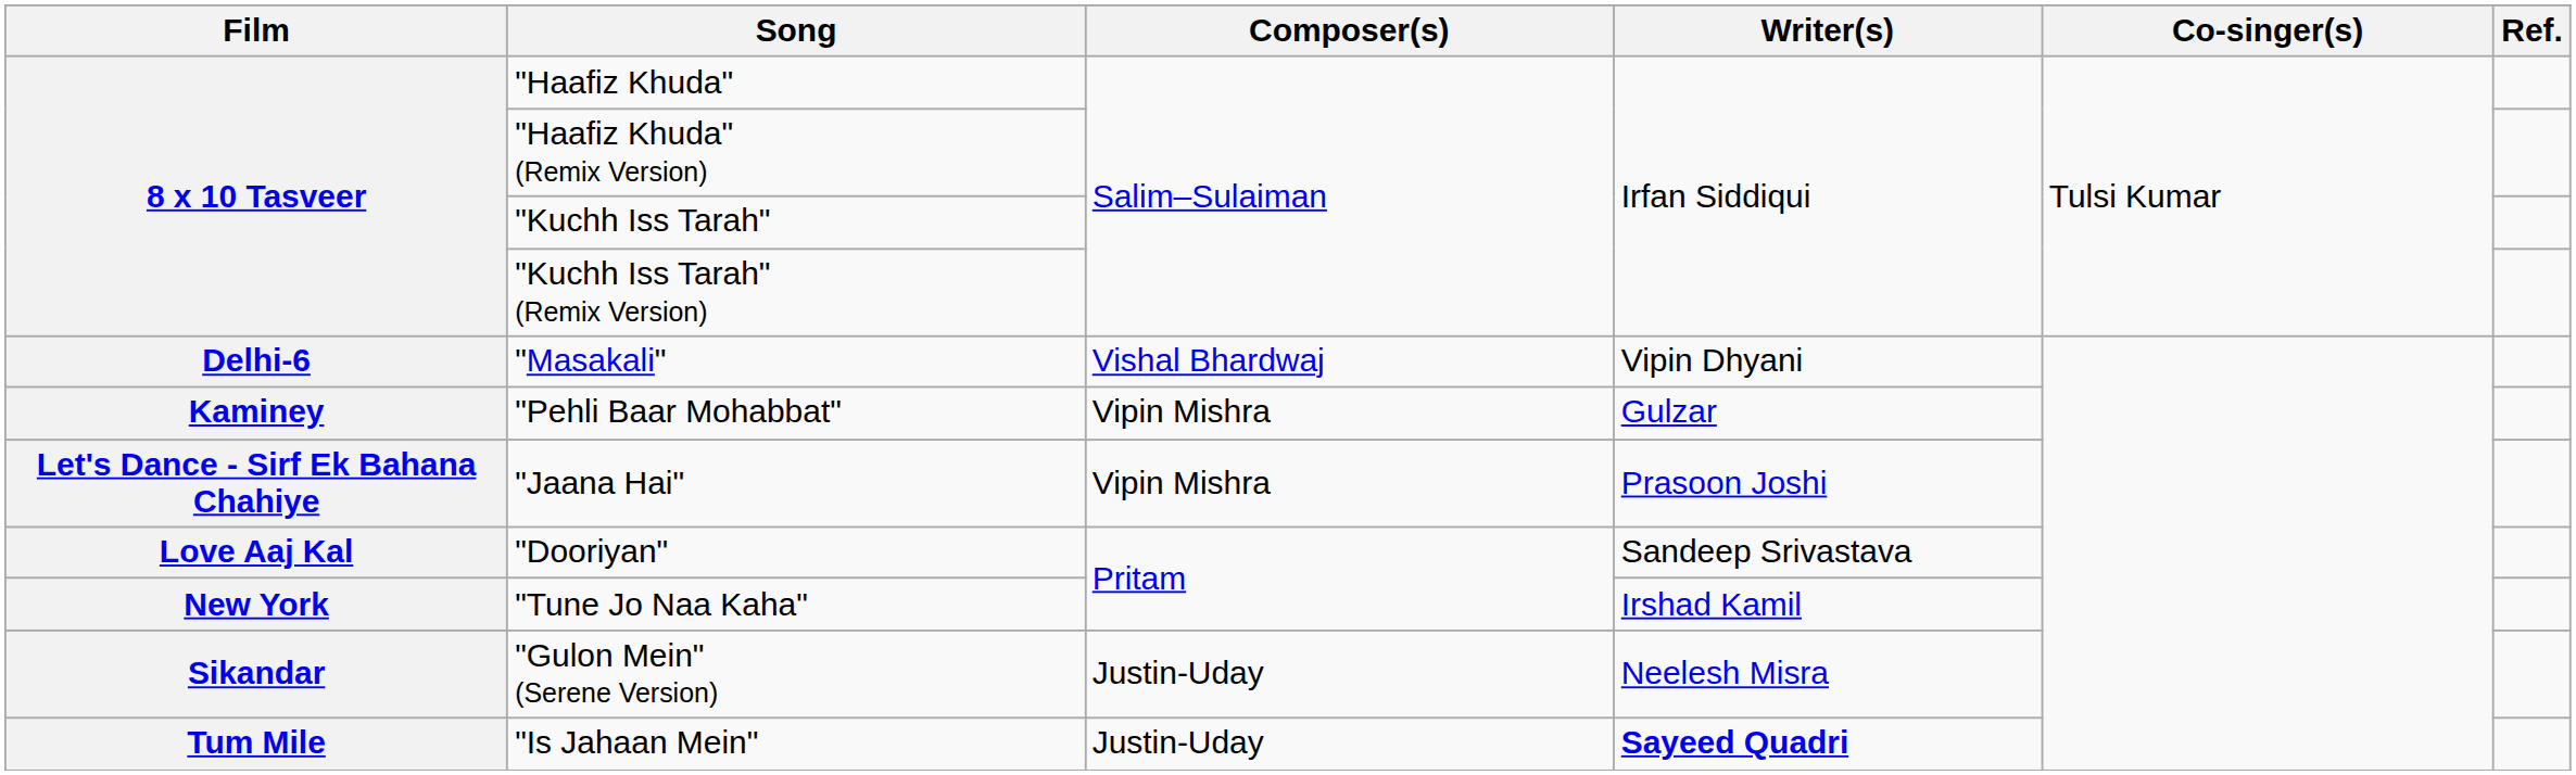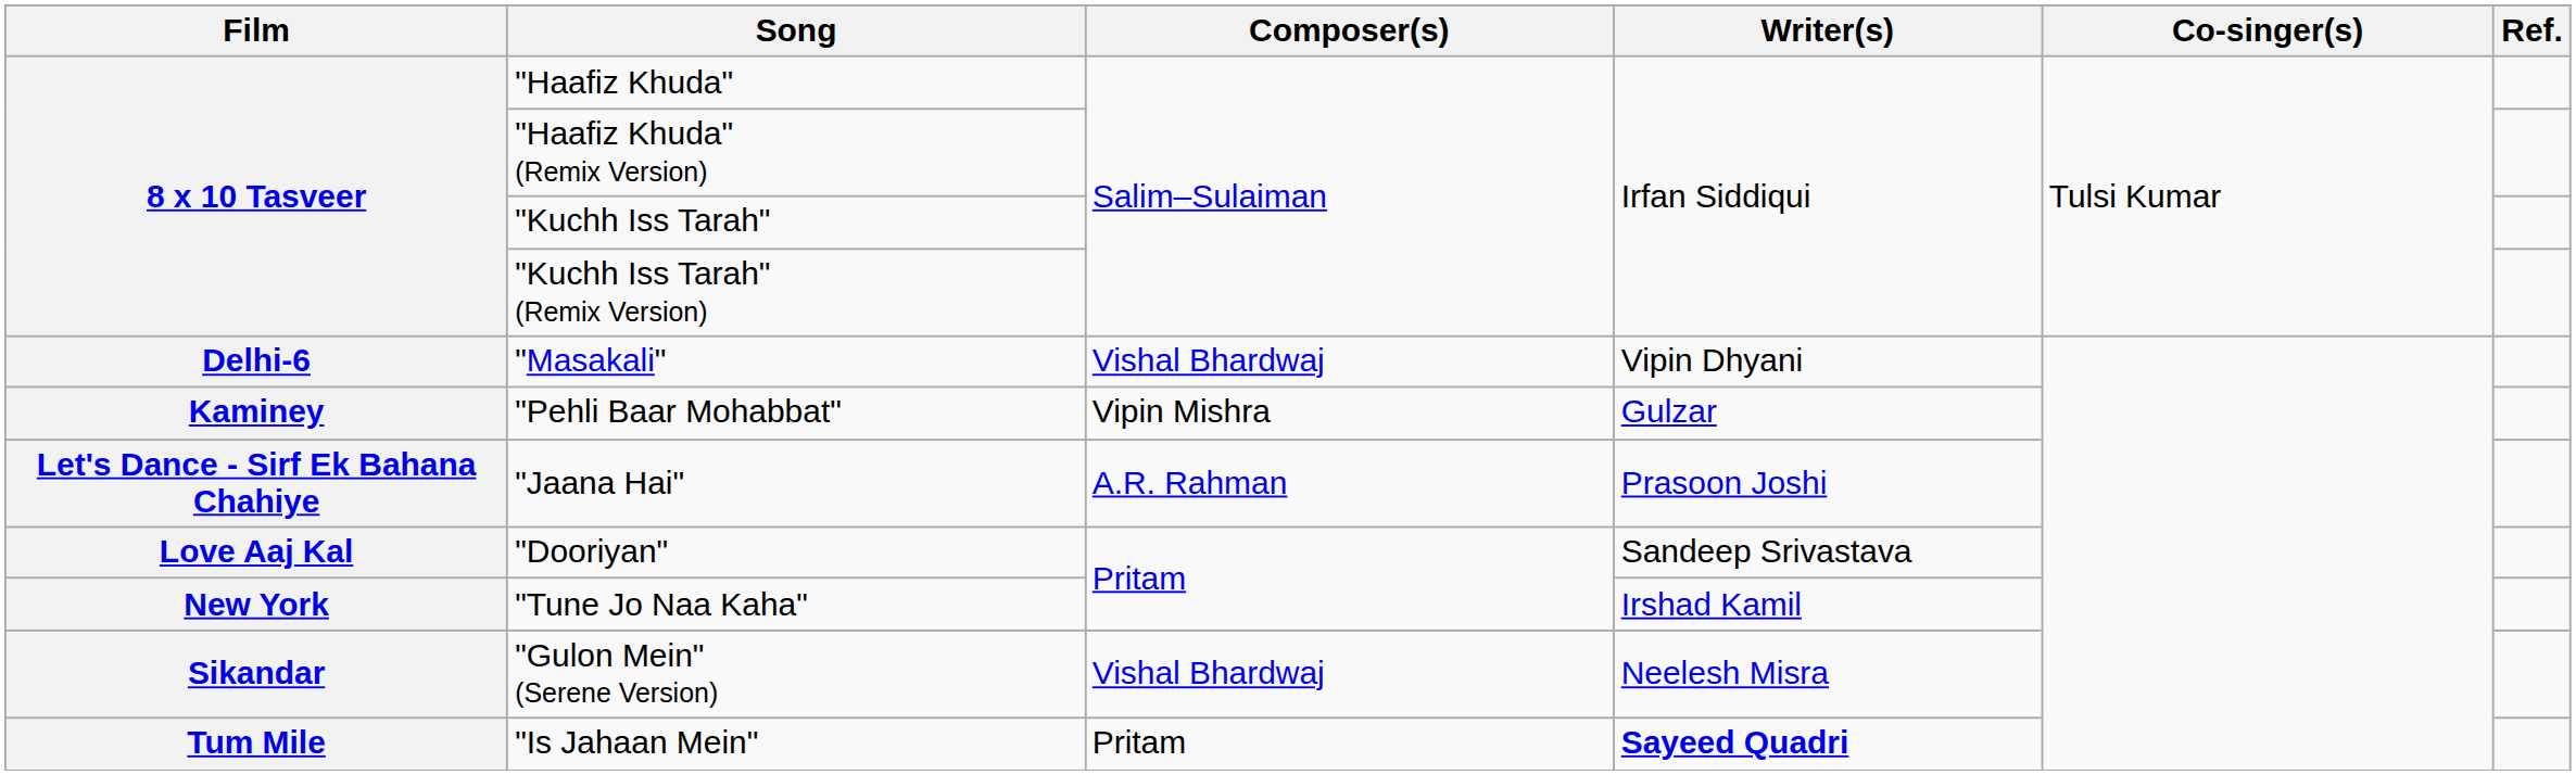"Jaana Hai" | Composer(s): Vipin Mishra -> A.R. Rahman
"Gulon Mein" (Serene Version) | Composer(s): Justin-Uday -> Vishal Bhardwaj
"Is Jahaan Mein" | Composer(s): Justin-Uday -> Pritam
